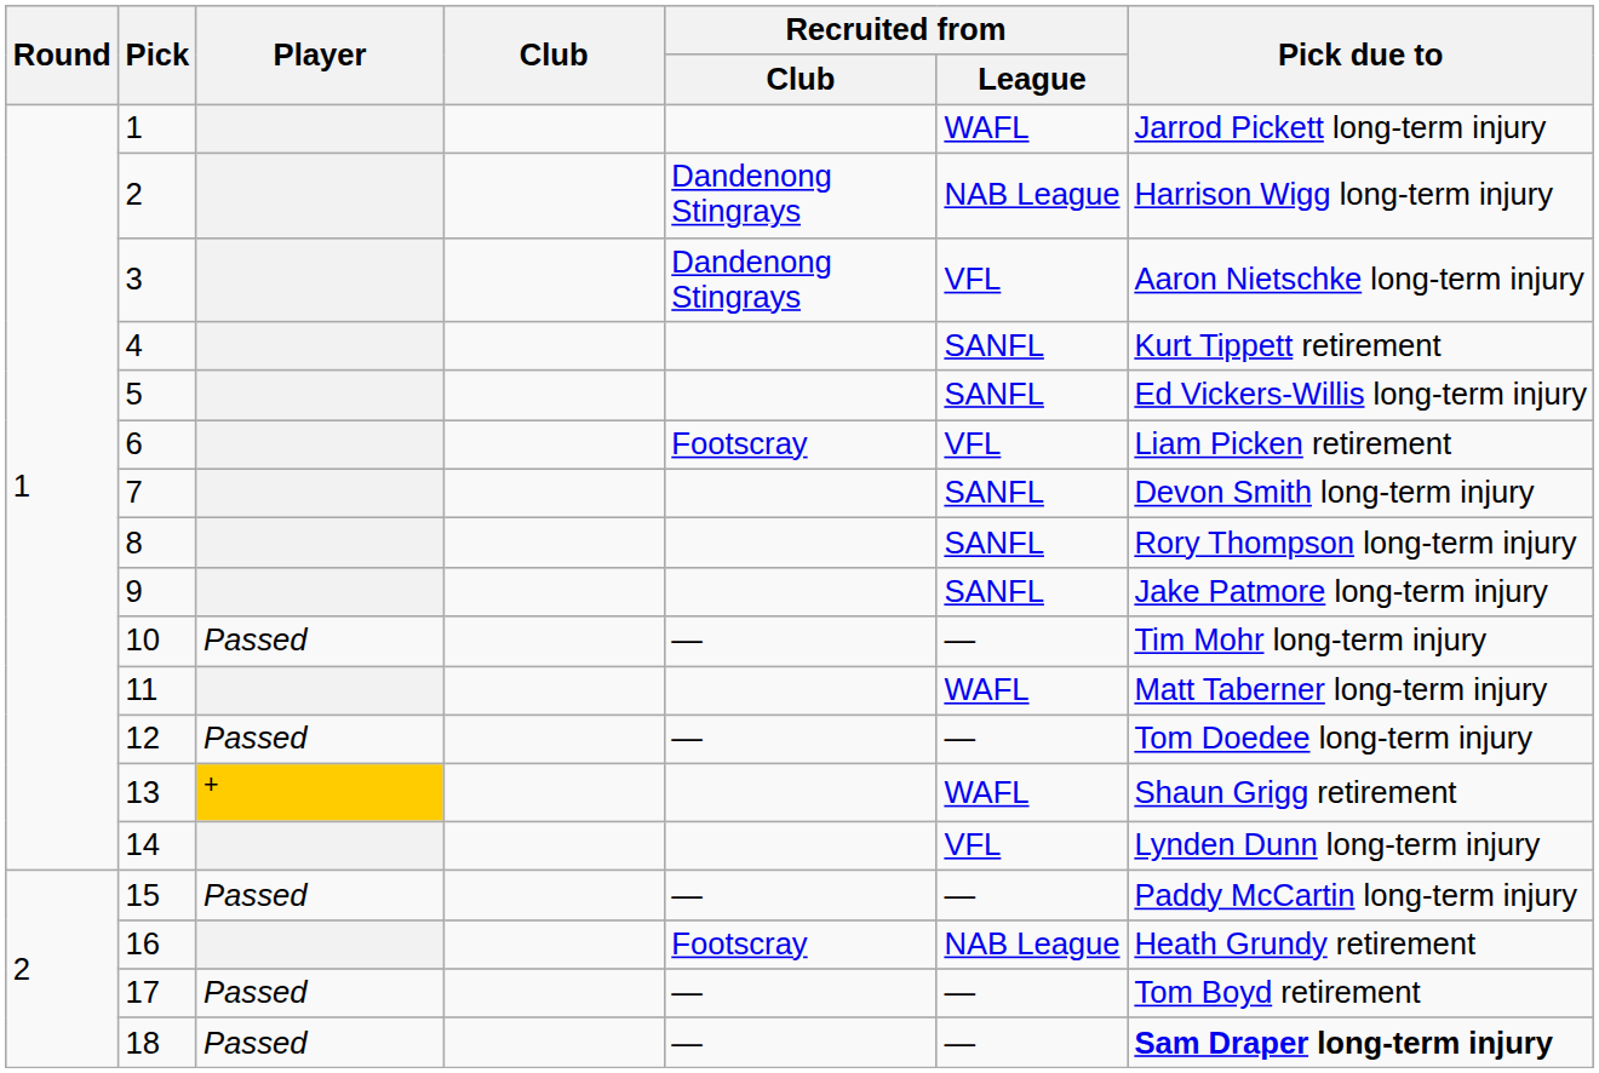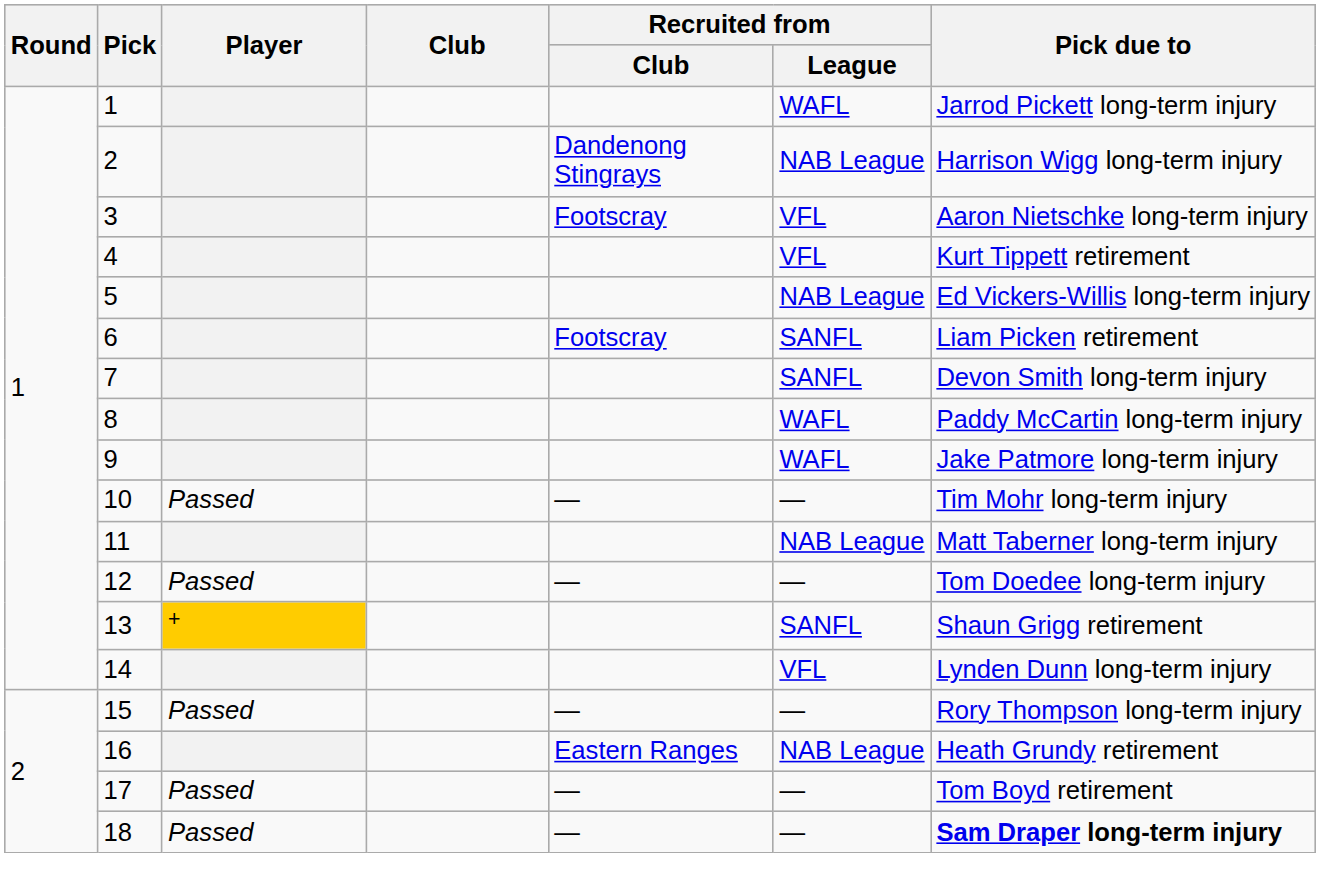3 | Recruited from / Club: Dandenong Stingrays -> Footscray
4 | Recruited from / League: SANFL -> VFL
5 | Recruited from / League: SANFL -> NAB League
6 | Recruited from / League: VFL -> SANFL
8 | Recruited from / League: SANFL -> WAFL
8 | Pick due to: Rory Thompson long-term injury -> Paddy McCartin long-term injury
9 | Recruited from / League: SANFL -> WAFL
11 | Recruited from / League: WAFL -> NAB League
13 | Recruited from / League: WAFL -> SANFL
15 | Pick due to: Paddy McCartin long-term injury -> Rory Thompson long-term injury
16 | Recruited from / Club: Footscray -> Eastern Ranges
